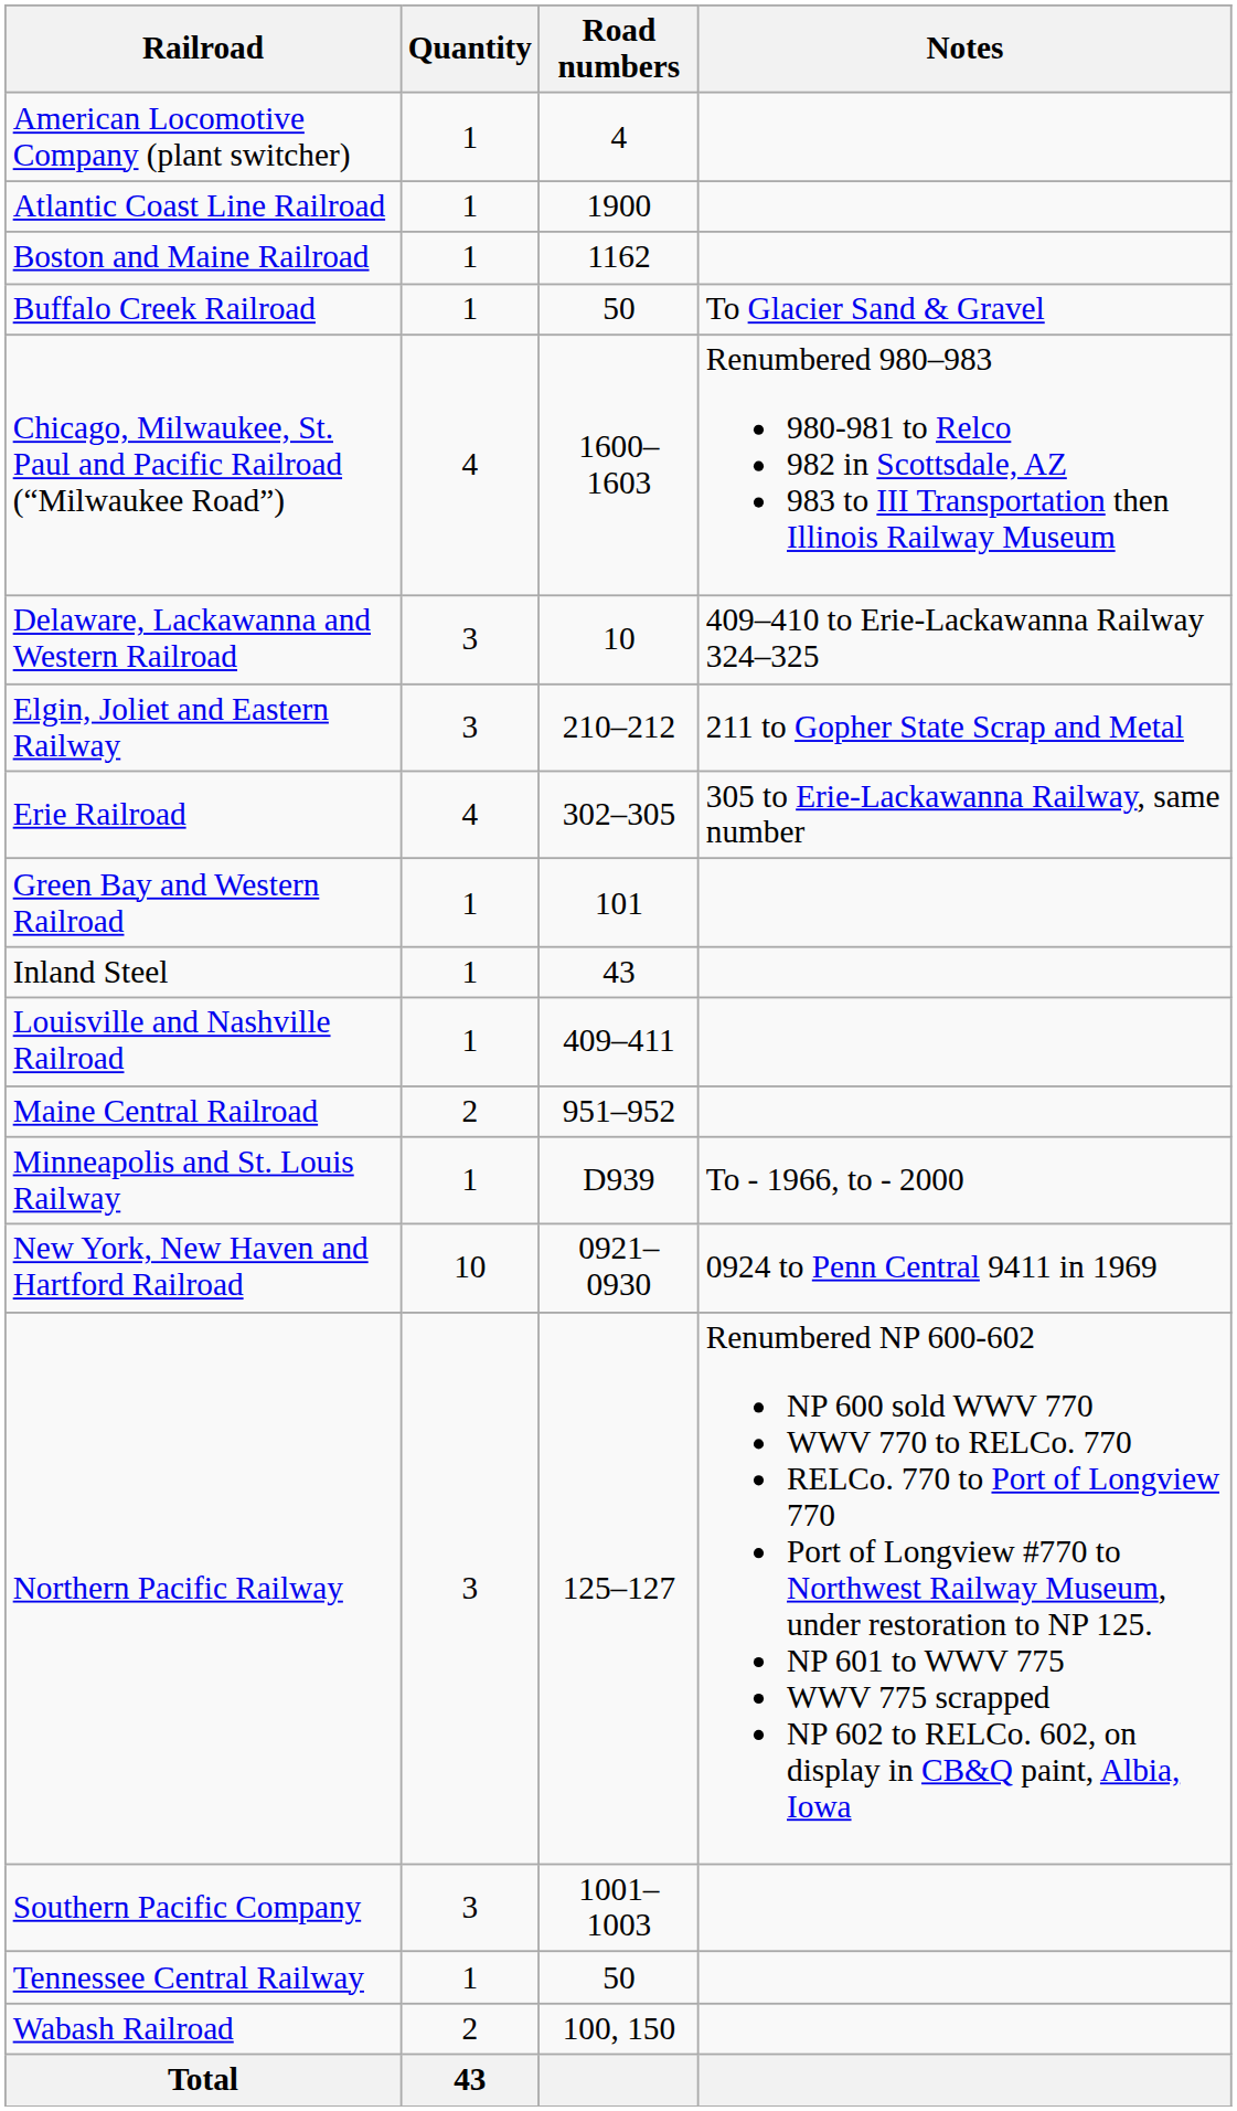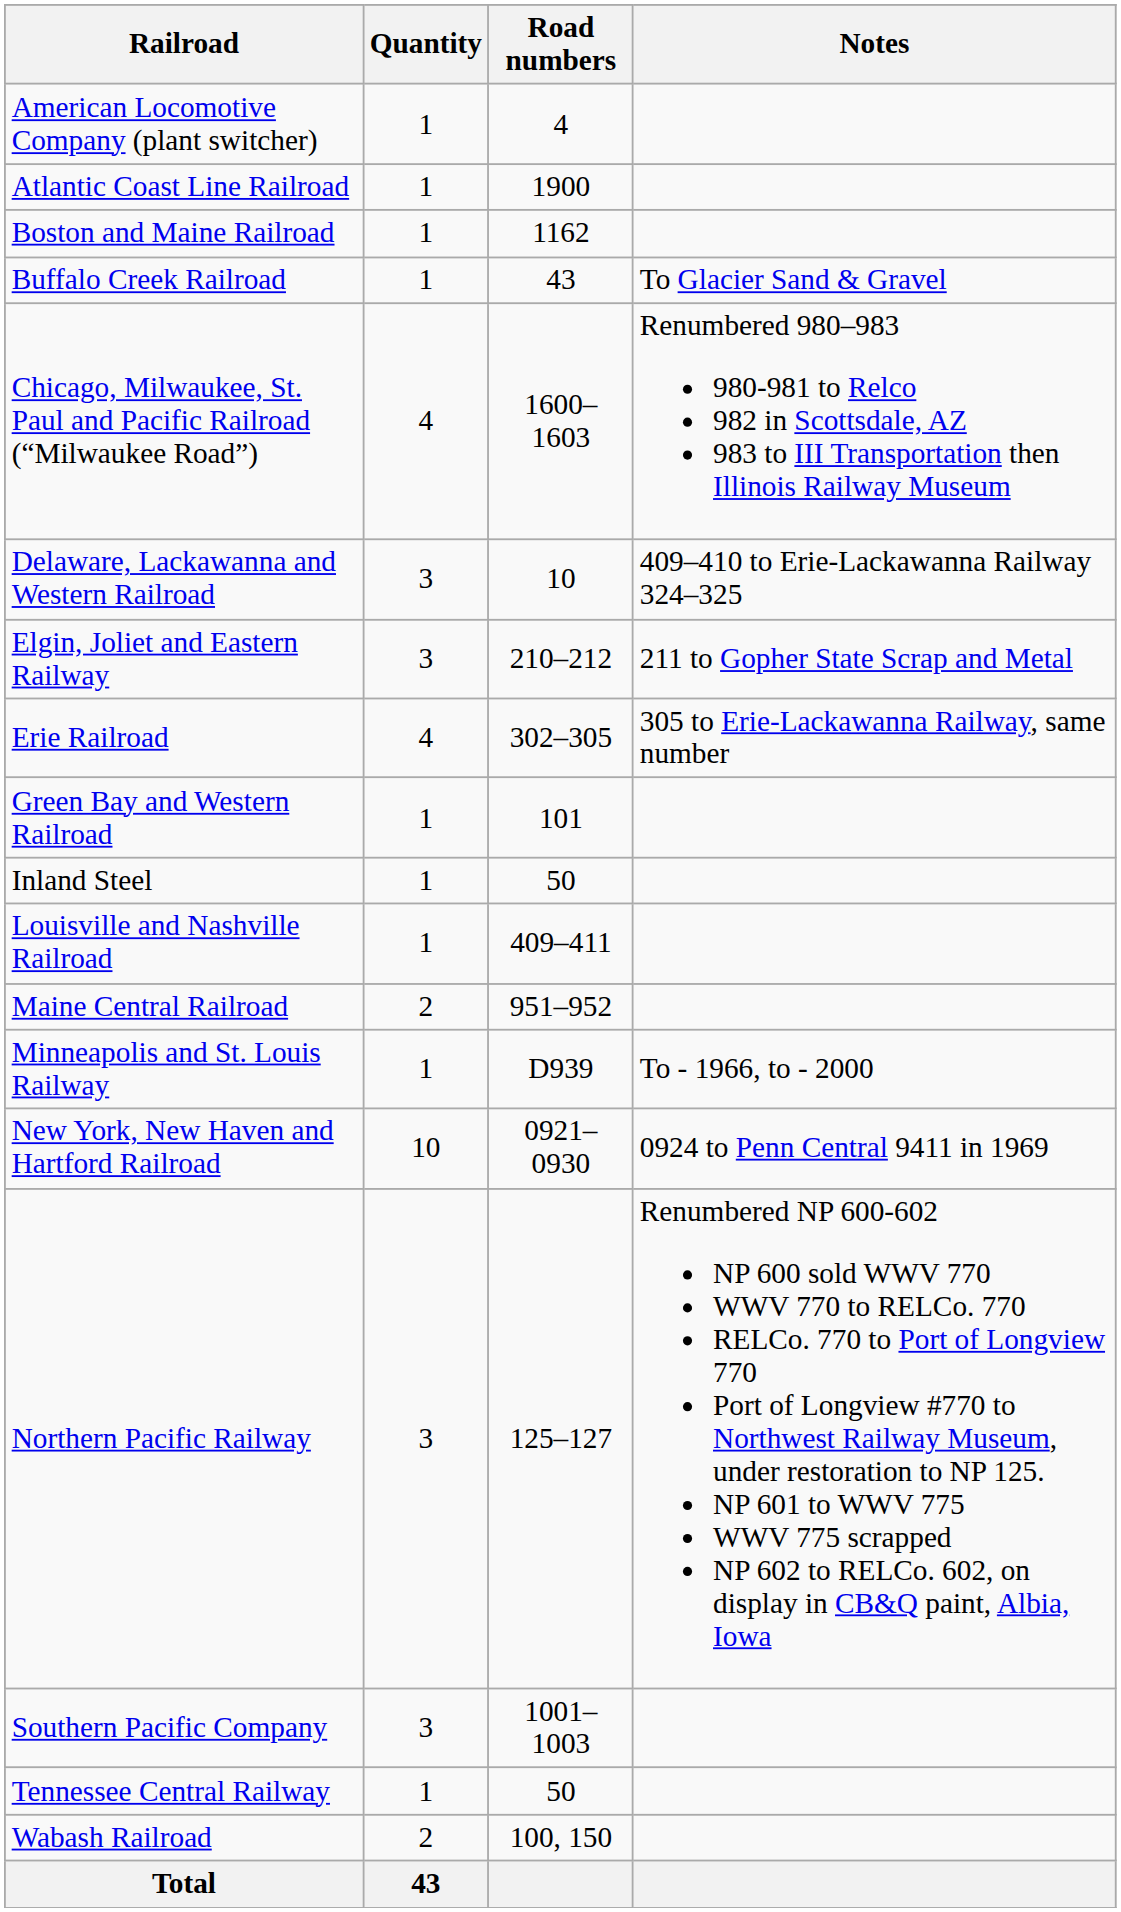Buffalo Creek Railroad | Road numbers: 50 -> 43
Inland Steel | Road numbers: 43 -> 50
